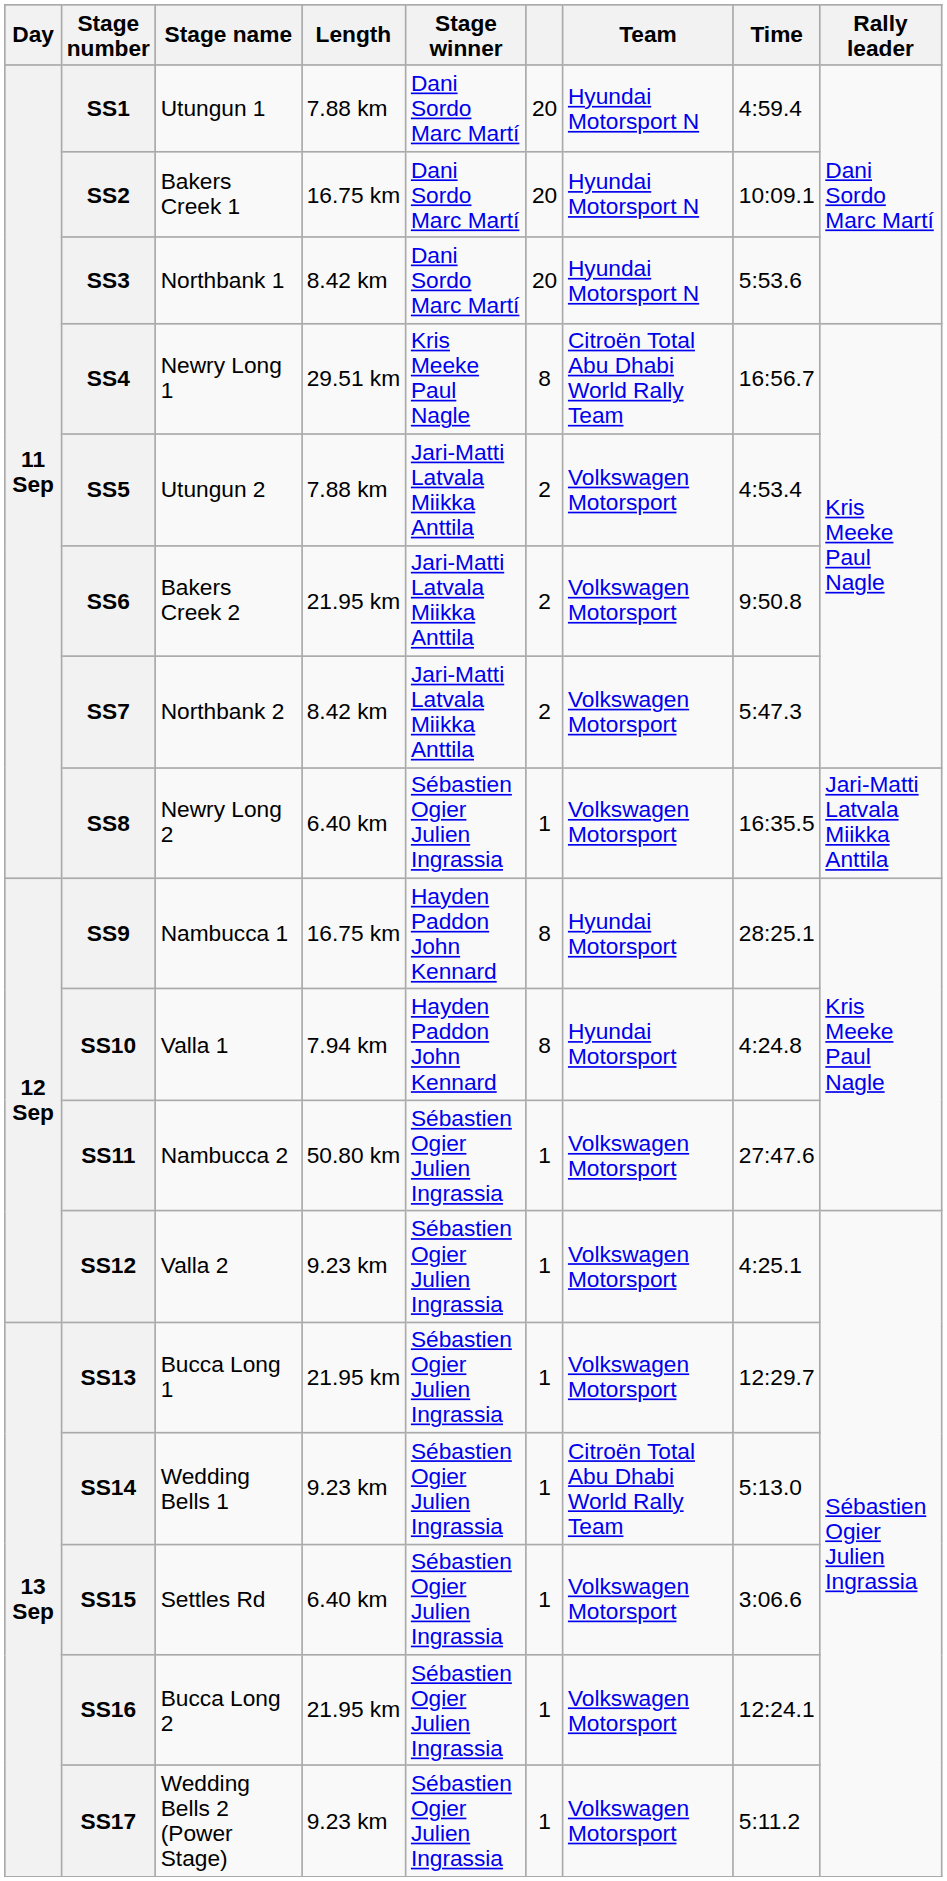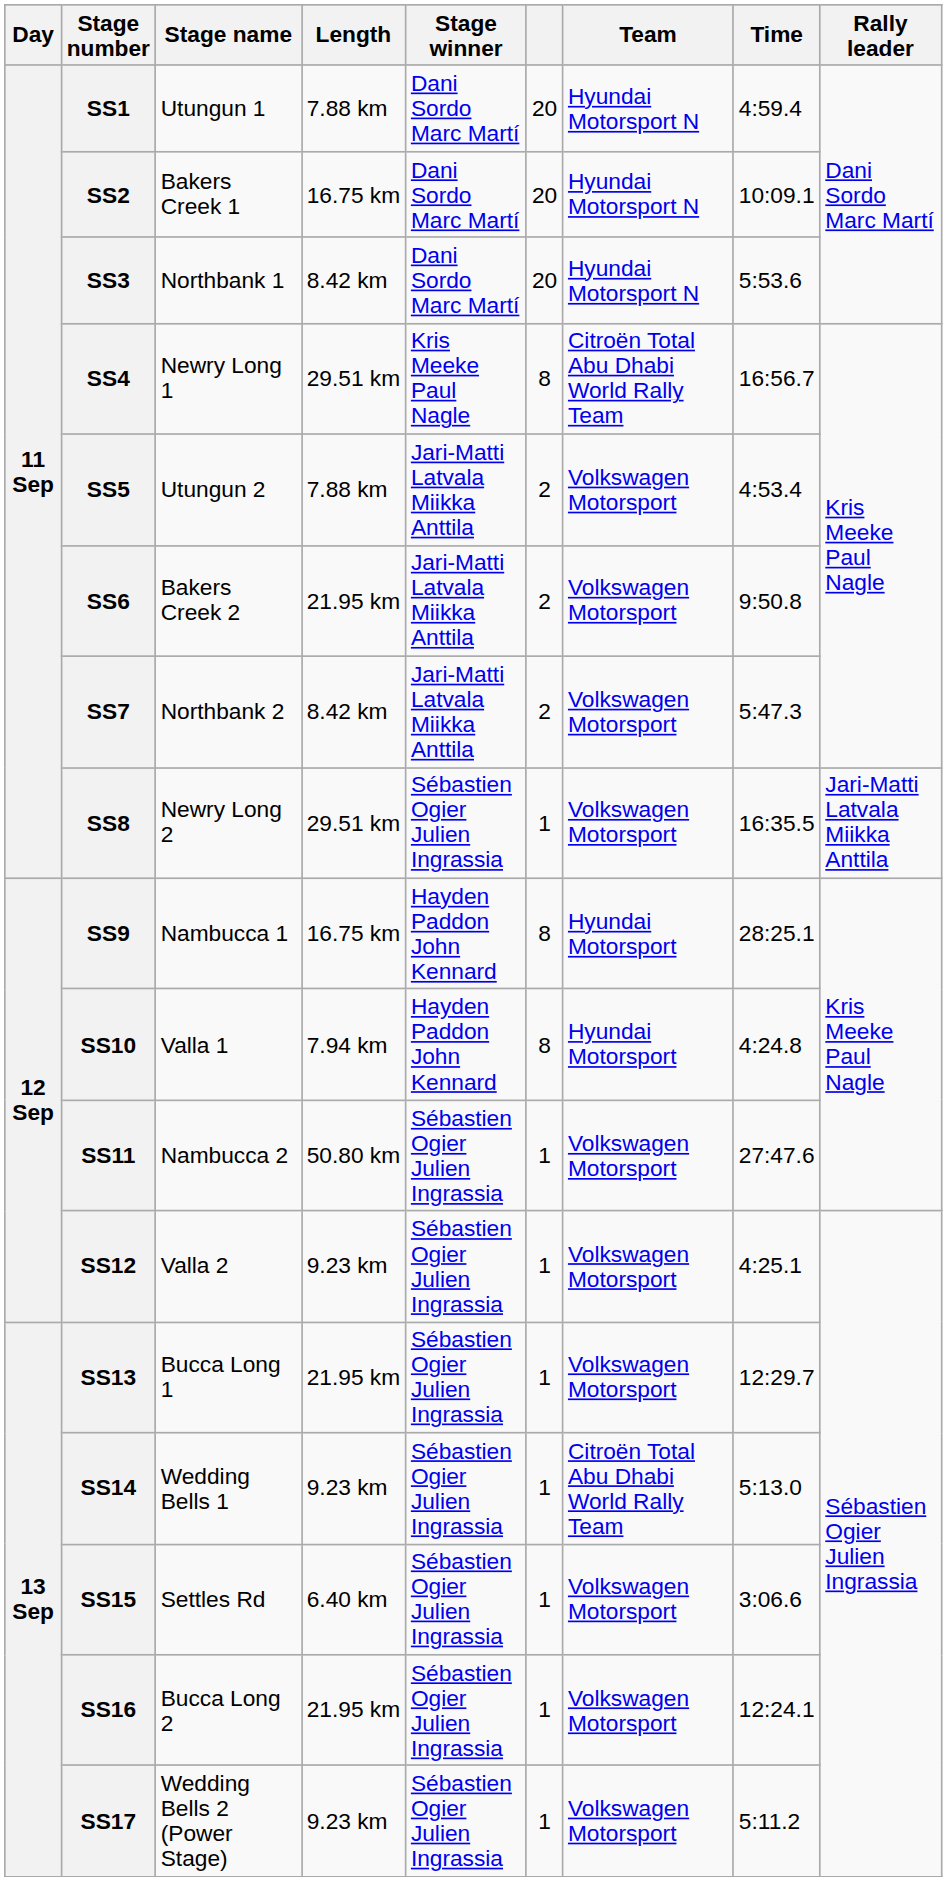SS8 | Length: 6.40 km -> 29.51 km
